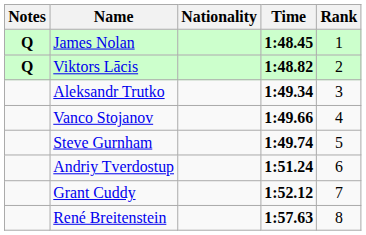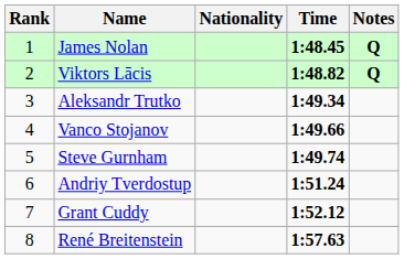columns swapped: Rank <-> Notes
